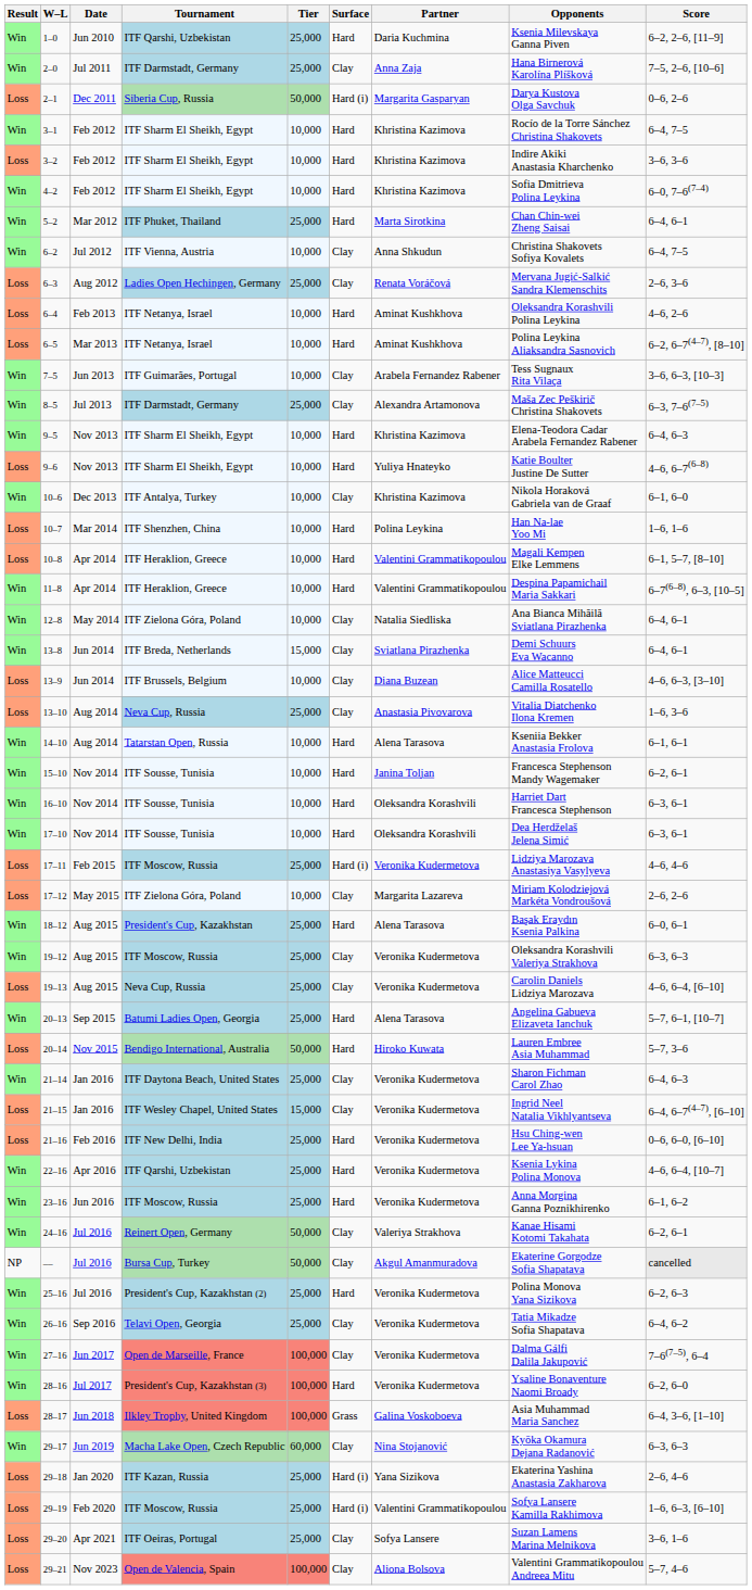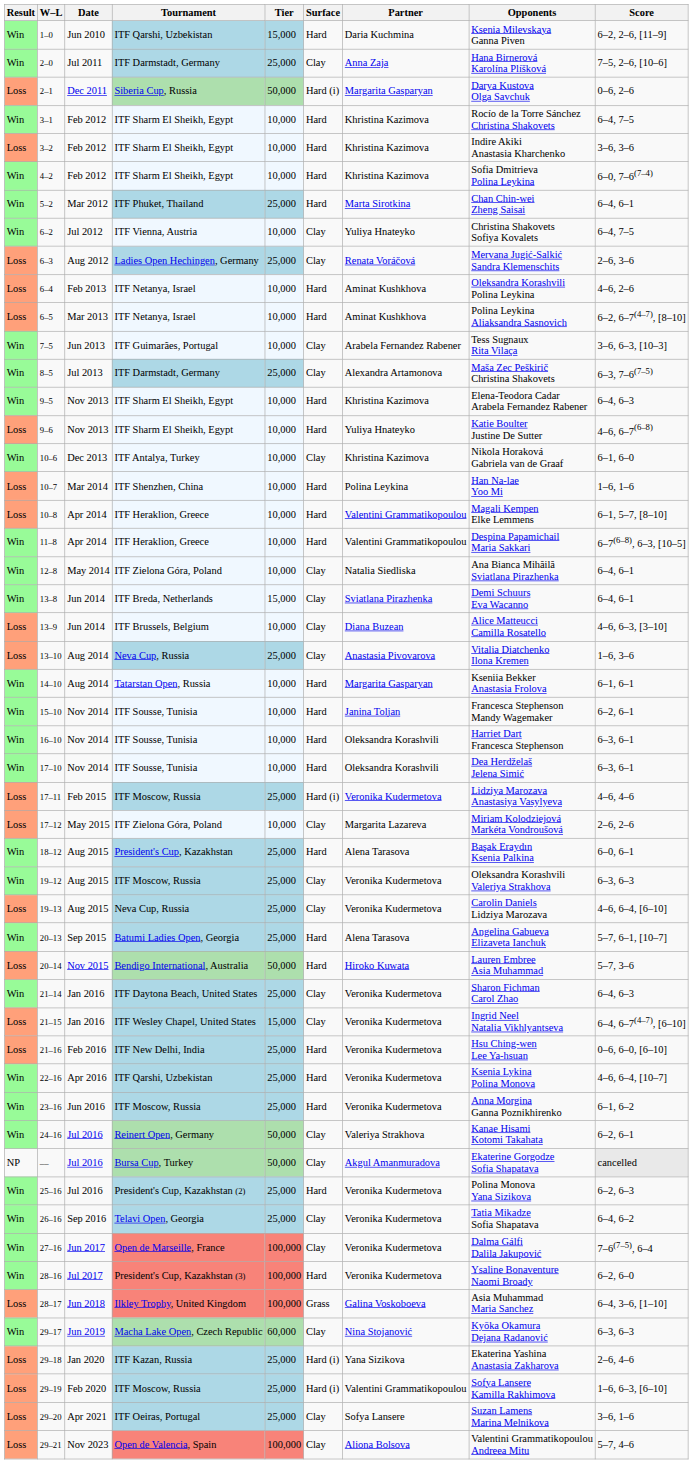1–0 | Tier: 25,000 -> 15,000
6–2 | Partner: Anna Shkudun -> Yuliya Hnateyko
14–10 | Partner: Alena Tarasova -> Margarita Gasparyan
